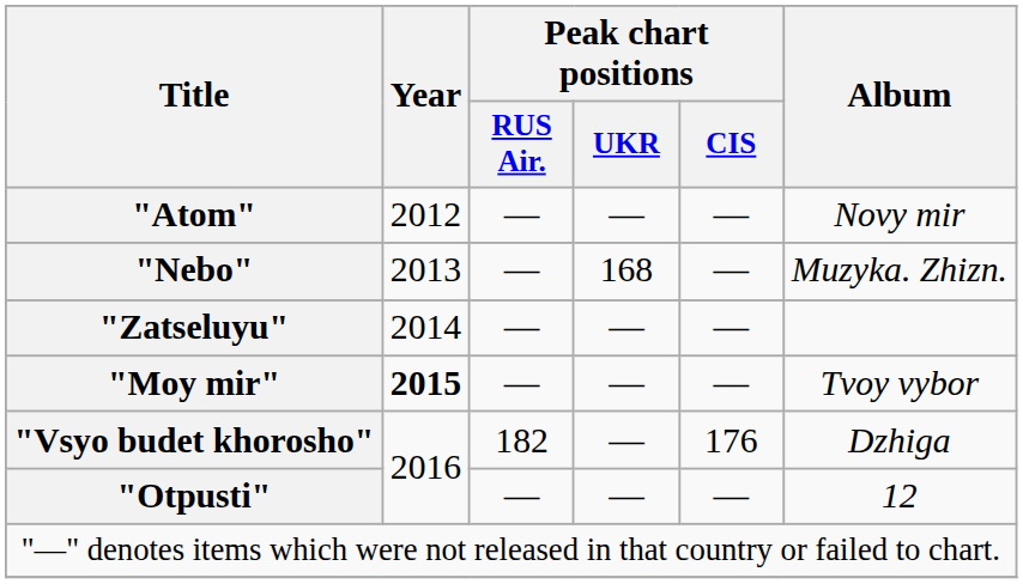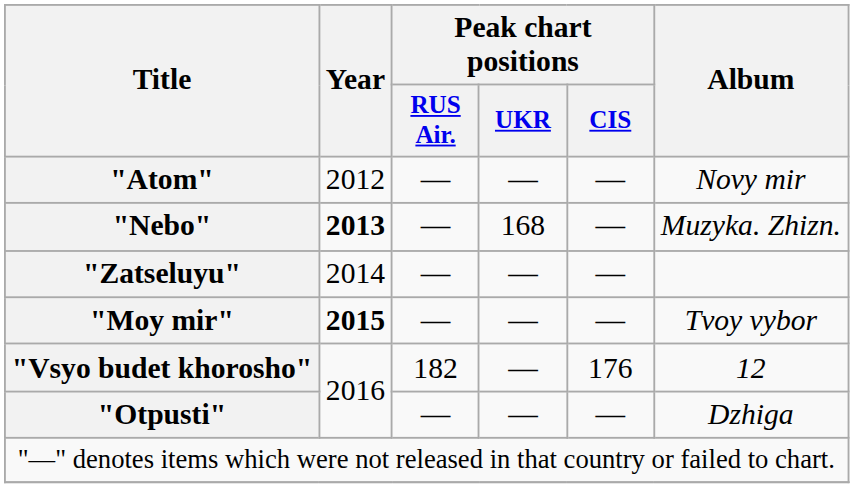"Nebo" | Year: normal -> bold
"Vsyo budet khorosho" | Album: Dzhiga -> 12
"Otpusti" | Album: 12 -> Dzhiga
